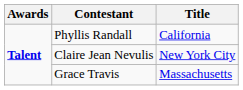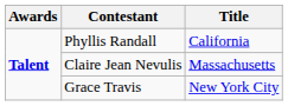Claire Jean Nevulis | Title: New York City -> Massachusetts
Grace Travis | Title: Massachusetts -> New York City
